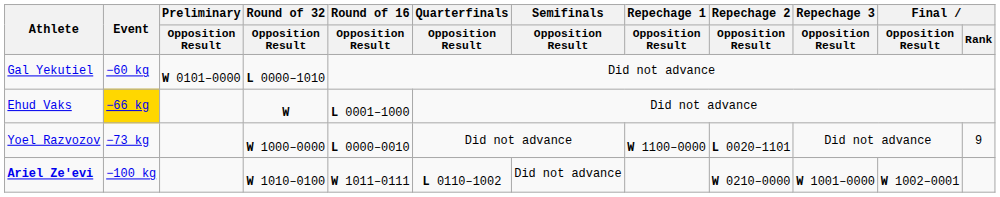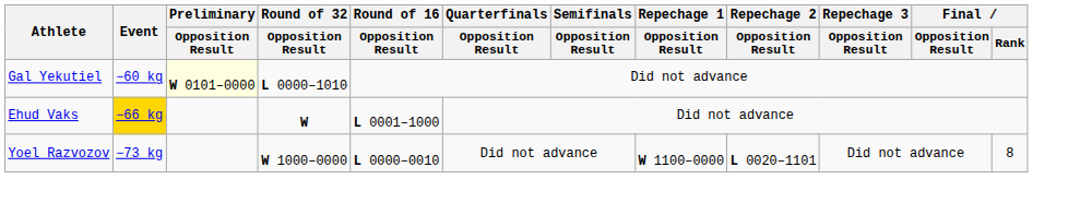Gal Yekutiel | Preliminary / Opposition Result: no background -> lightyellow background
Yoel Razvozov | Final / Rank: 9 -> 8
- row: Ariel Ze'evi | −100 kg | W 1010–0100 | W 1011–0111 | L 0110–1002 | Did not advance | W 0210–0000 | W 1001–0000 | W 1002–0001
